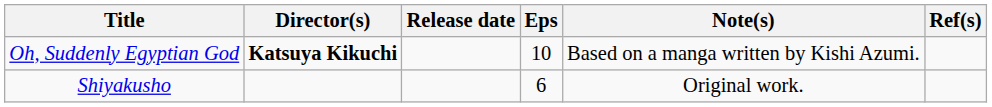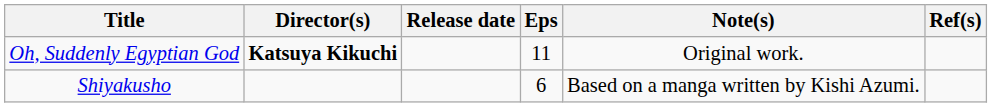Oh, Suddenly Egyptian God | Eps: 10 -> 11
Oh, Suddenly Egyptian God | Note(s): Based on a manga written by Kishi Azumi. -> Original work.
Shiyakusho | Note(s): Original work. -> Based on a manga written by Kishi Azumi.
